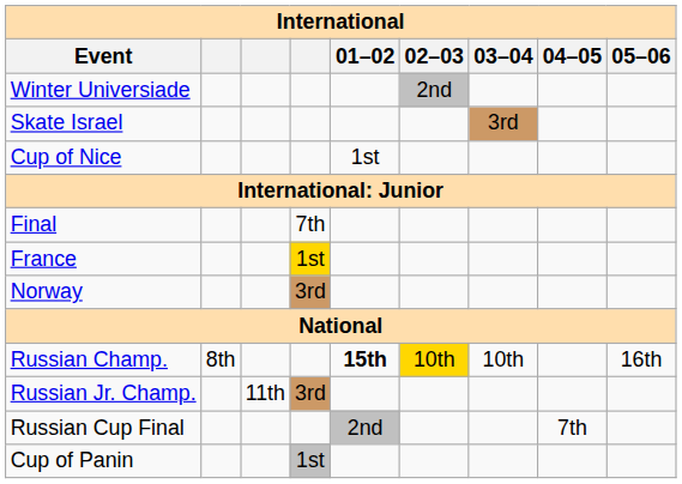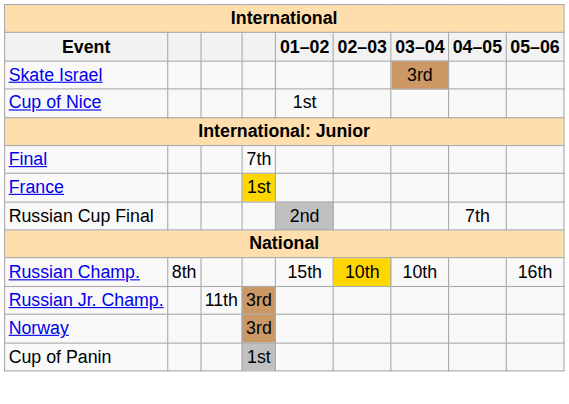- row: Winter Universiade | 2nd
rows swapped: Norway <-> Russian Cup Final
Russian Champ. | 01–02: bold -> normal
